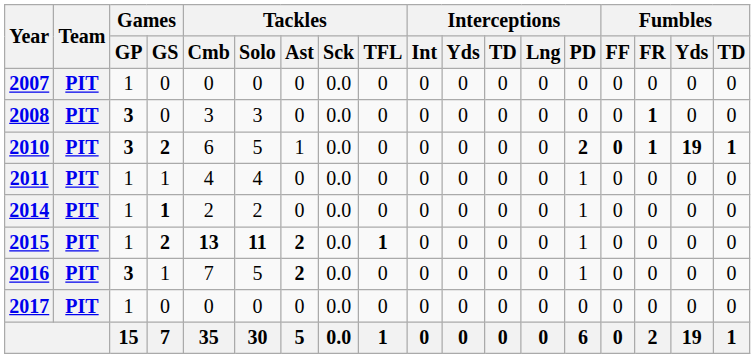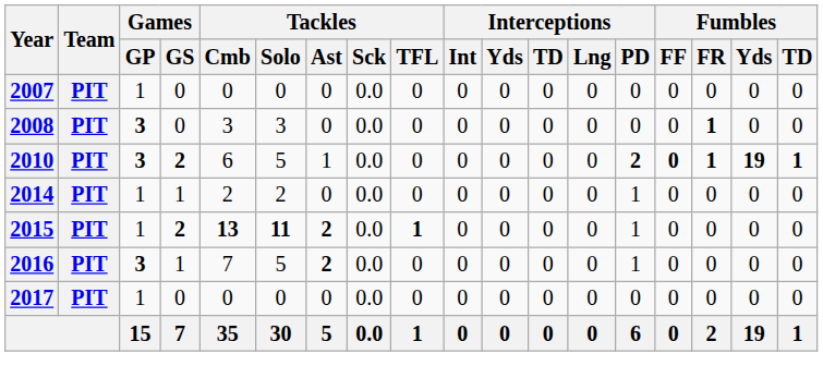- row: 2011 | PIT | 1 | 1 | 4 | 4 | 0 | 0.0 | 0 | 0 | 0 | 0 | 0 | 1 | 0 | 0 | 0 | 0
2014 | Games / GS: bold -> normal
